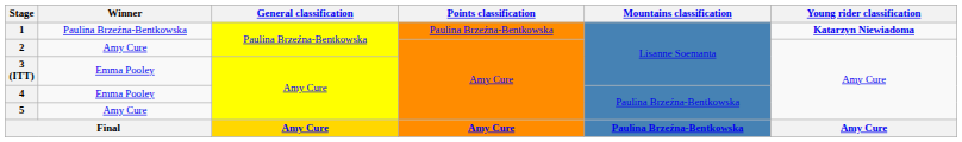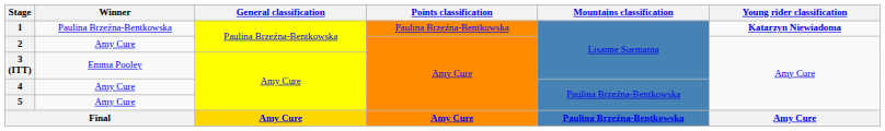4 | Winner: Emma Pooley -> Amy Cure
